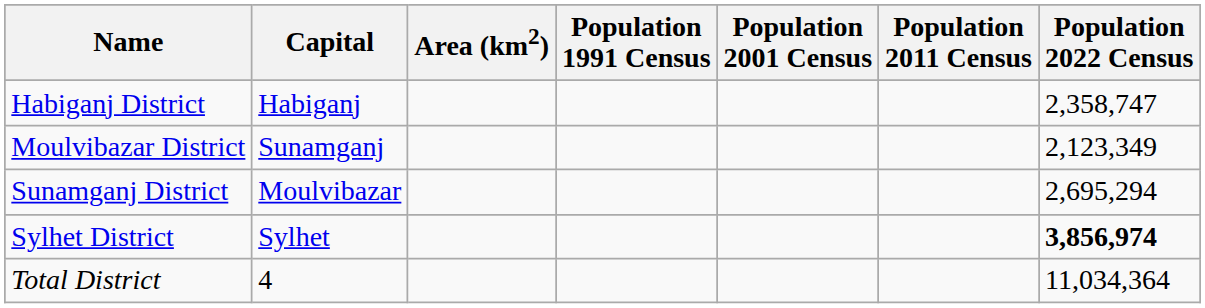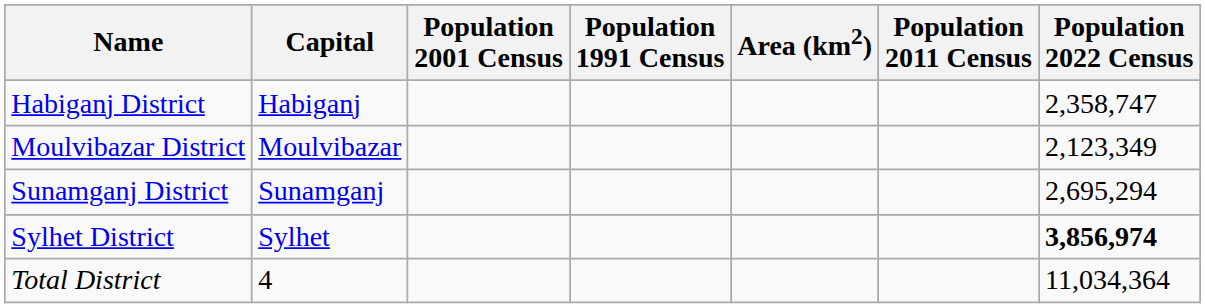columns swapped: Area (km2) <-> Population 2001 Census
Moulvibazar District | Capital: Sunamganj -> Moulvibazar
Sunamganj District | Capital: Moulvibazar -> Sunamganj
